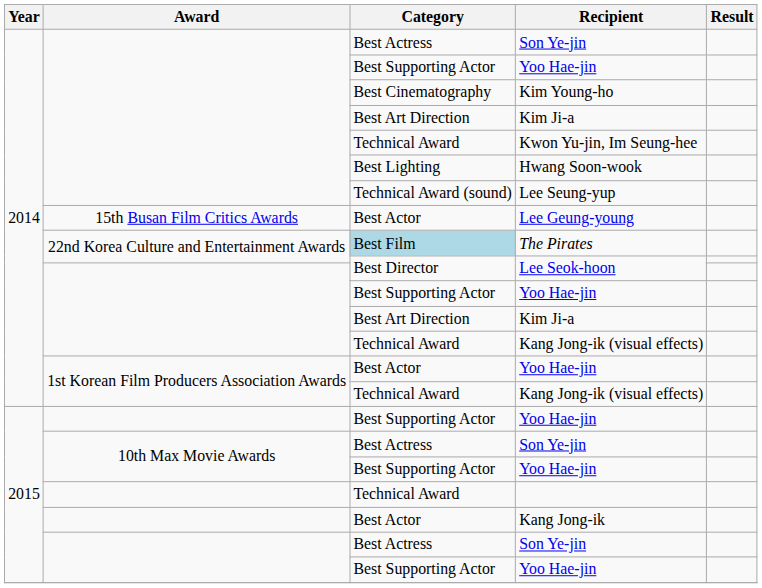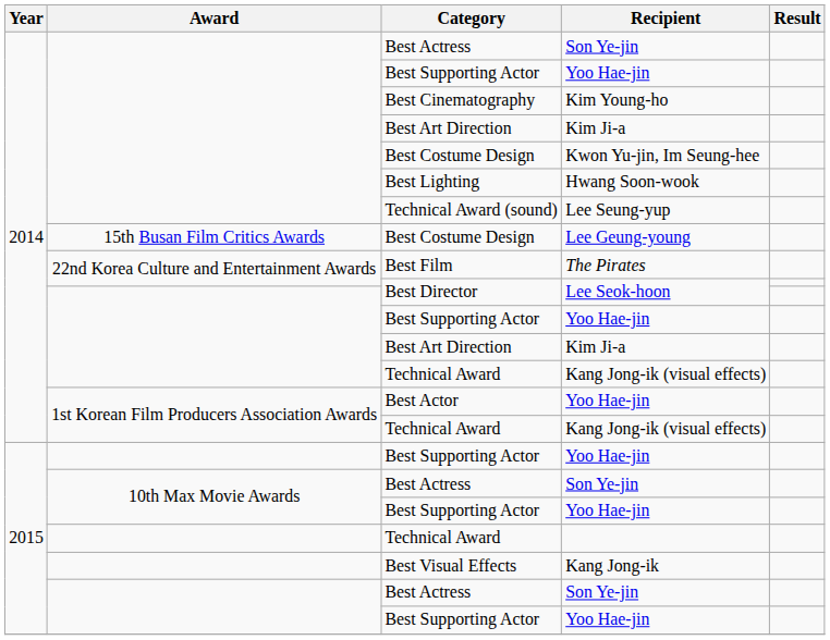Kwon Yu-jin, Im Seung-hee | Category: Technical Award -> Best Costume Design
Lee Geung-young | Category: Best Actor -> Best Costume Design
The Pirates | Category: lightblue background -> no background
Kang Jong-ik | Category: Best Actor -> Best Visual Effects
